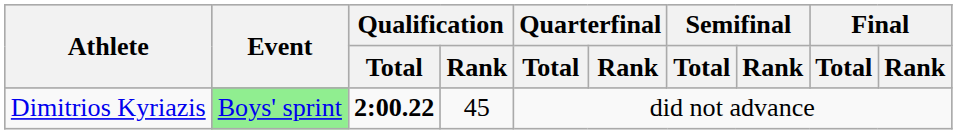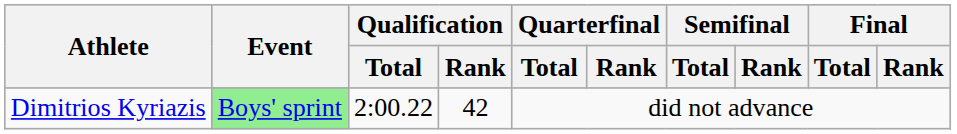Dimitrios Kyriazis | Qualification / Total: bold -> normal
Dimitrios Kyriazis | Qualification / Rank: 45 -> 42
